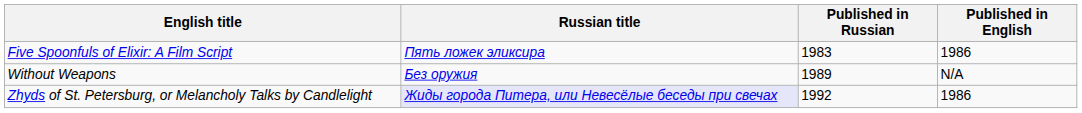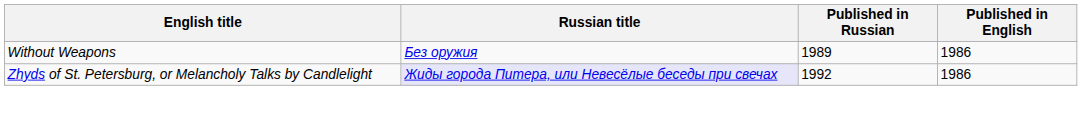- row: Five Spoonfuls of Elixir: A Film Script | Пять ложек эликсира | 1983 | 1986
Without Weapons | Published in English: N/A -> 1986
